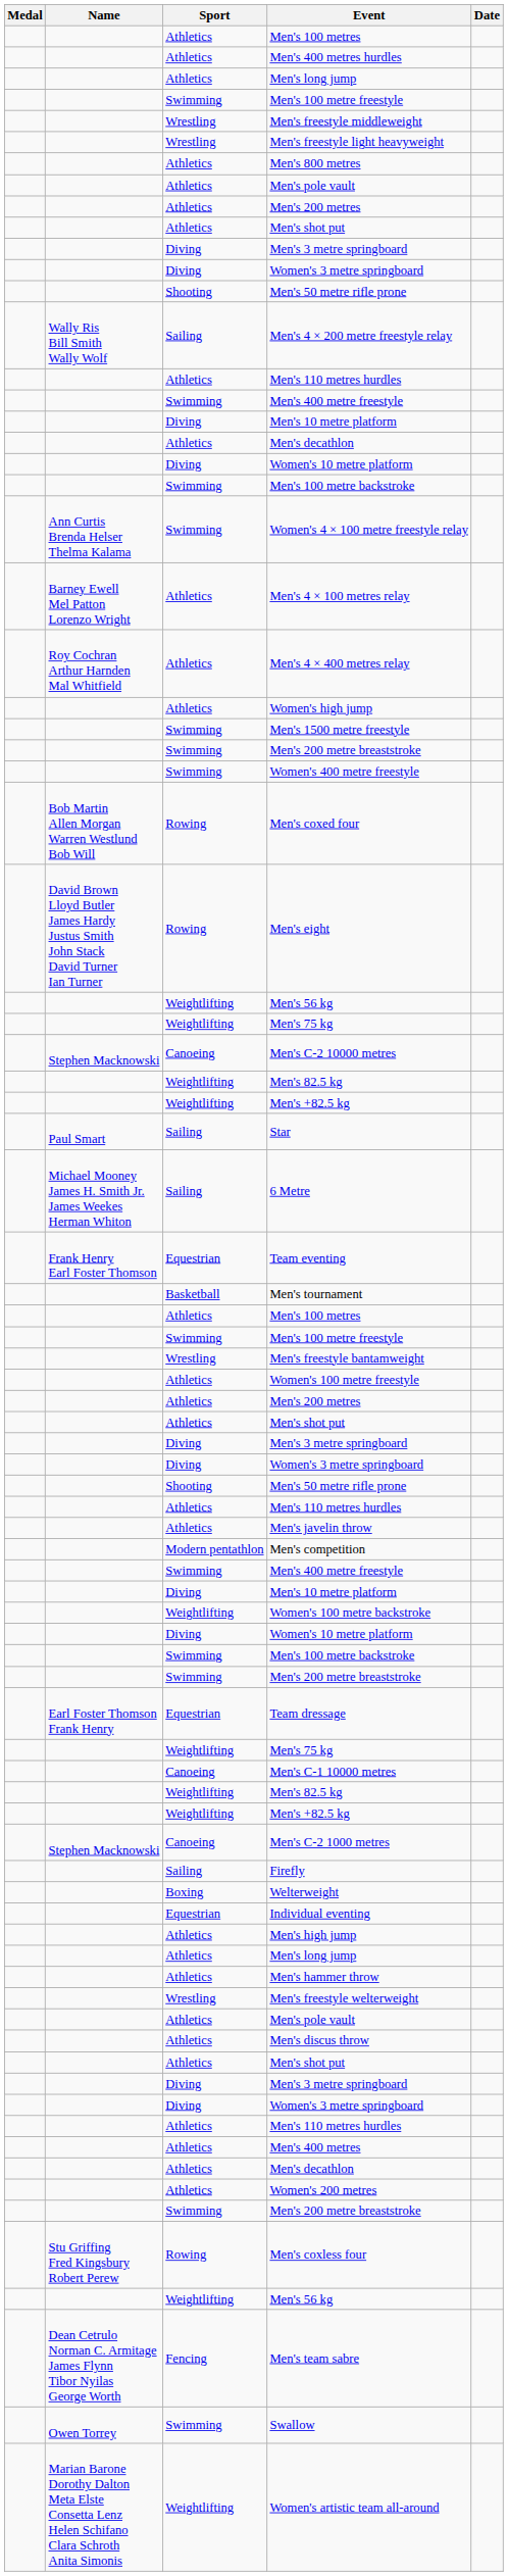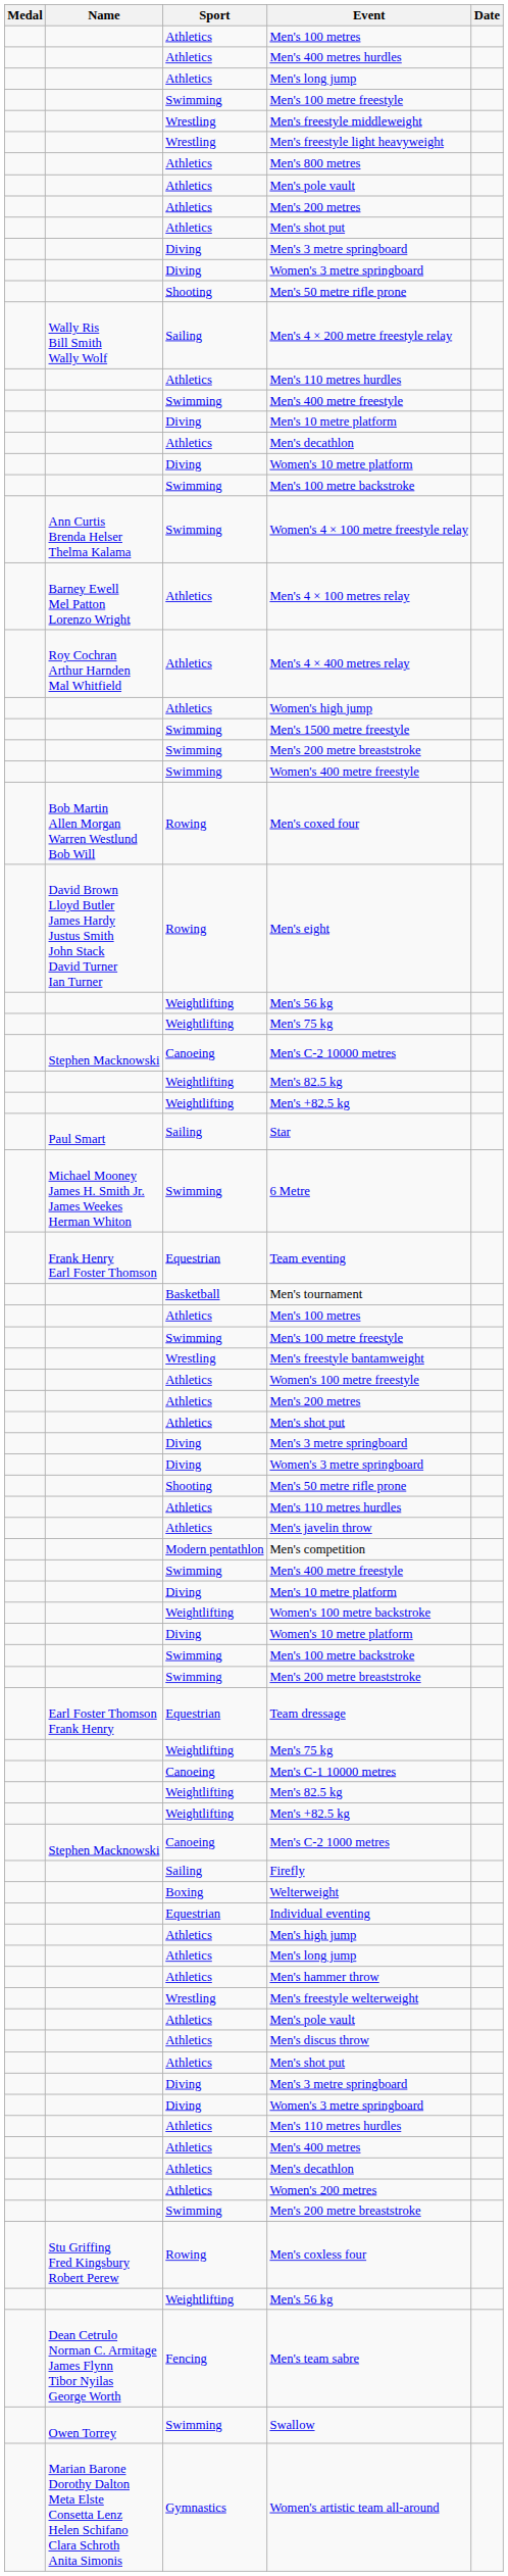6 Metre | Sport: Sailing -> Swimming
Women's artistic team all-around | Sport: Weightlifting -> Gymnastics
